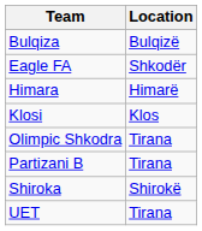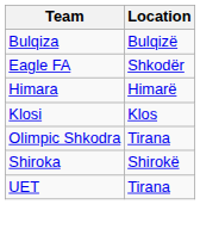- row: Partizani B | Tirana
